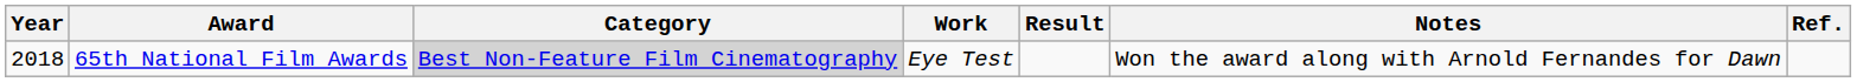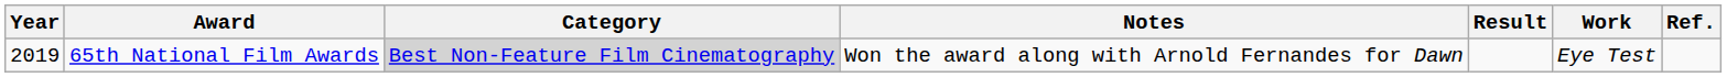columns swapped: Work <-> Notes
65th National Film Awards | Year: 2018 -> 2019
